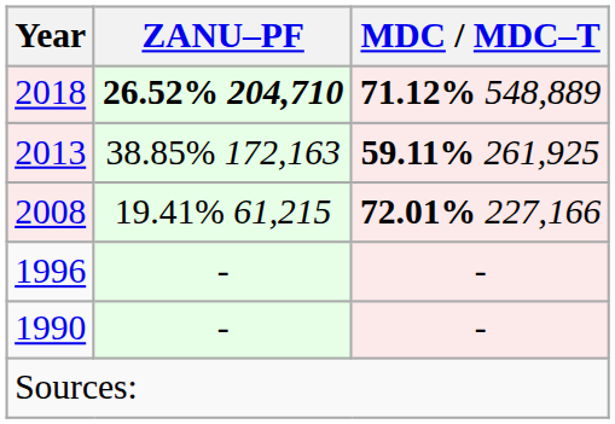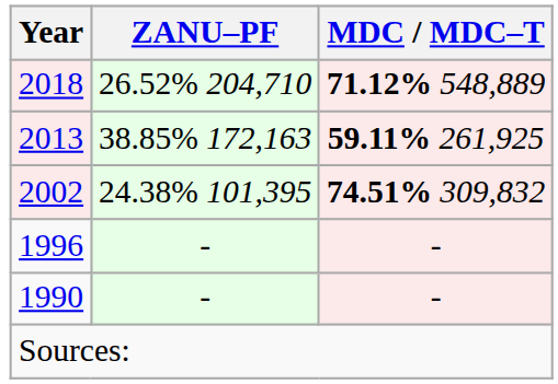2018 | ZANU–PF: bold -> normal
- row: 2008 | 19.41% 61,215 | 72.01% 227,166
+ row: 2002 | 24.38% 101,395 | 74.51% 309,832
